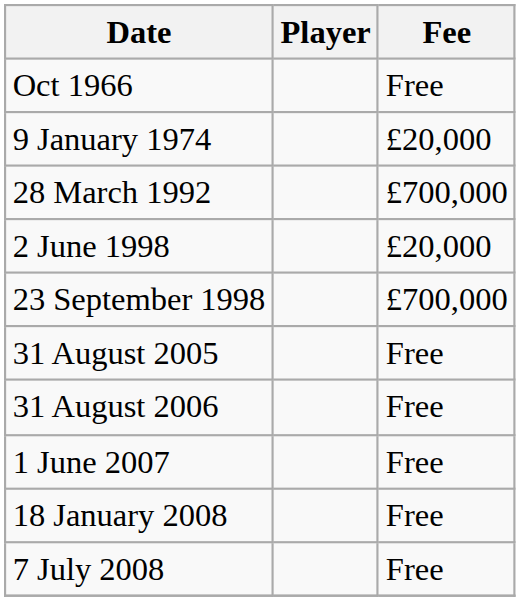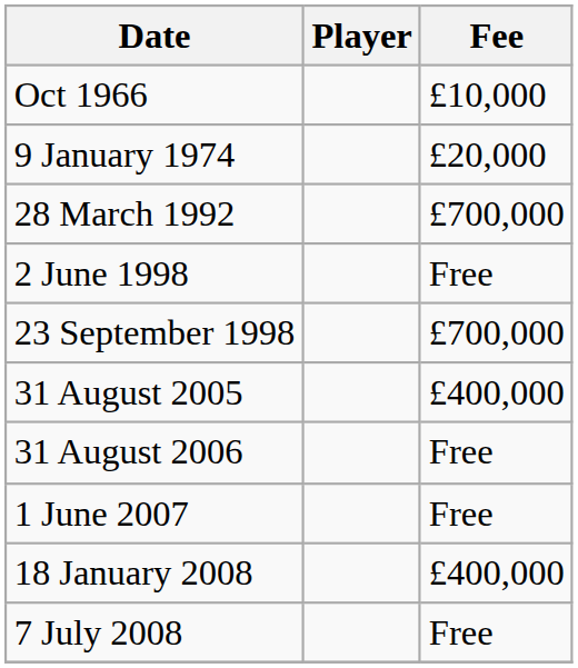Oct 1966 | Fee: Free -> £10,000
2 June 1998 | Fee: £20,000 -> Free
31 August 2005 | Fee: Free -> £400,000
18 January 2008 | Fee: Free -> £400,000
